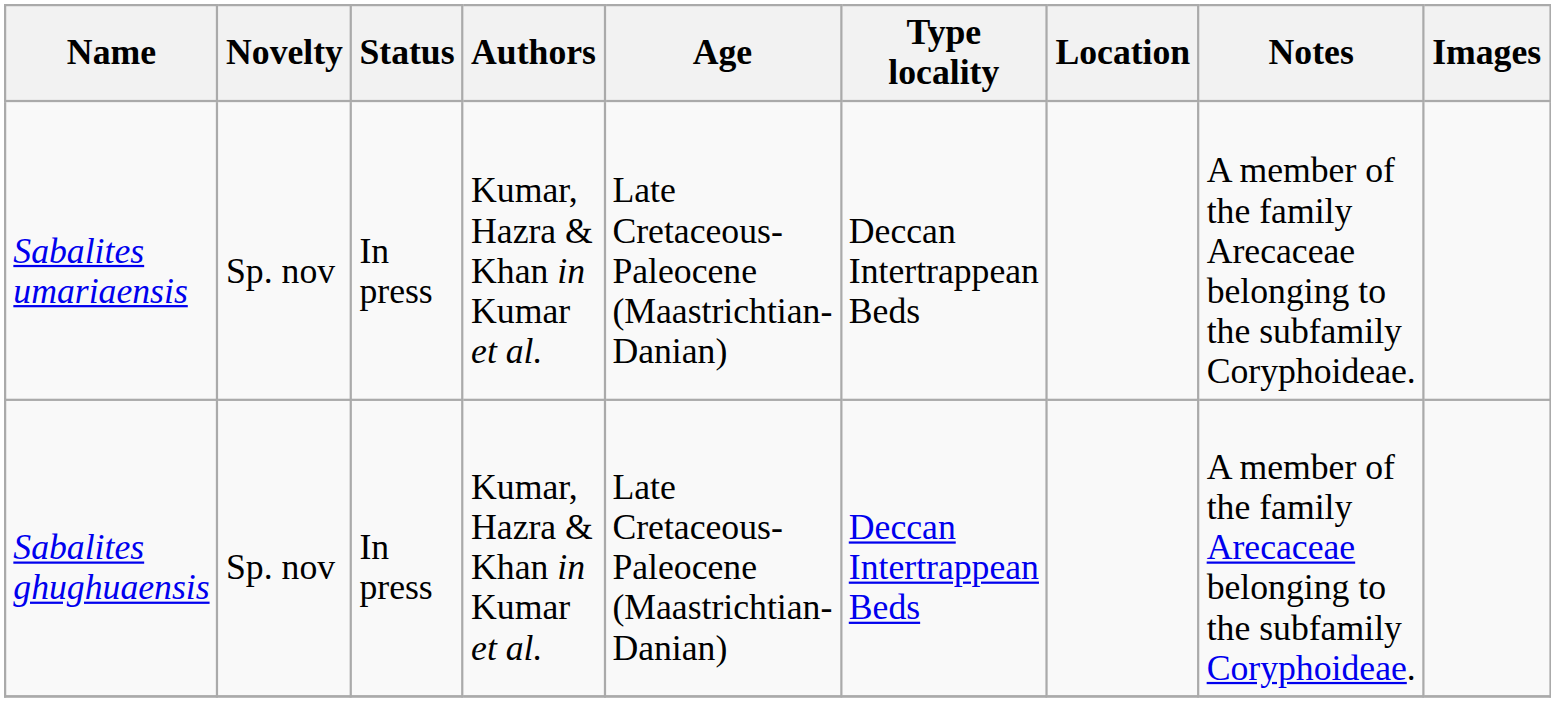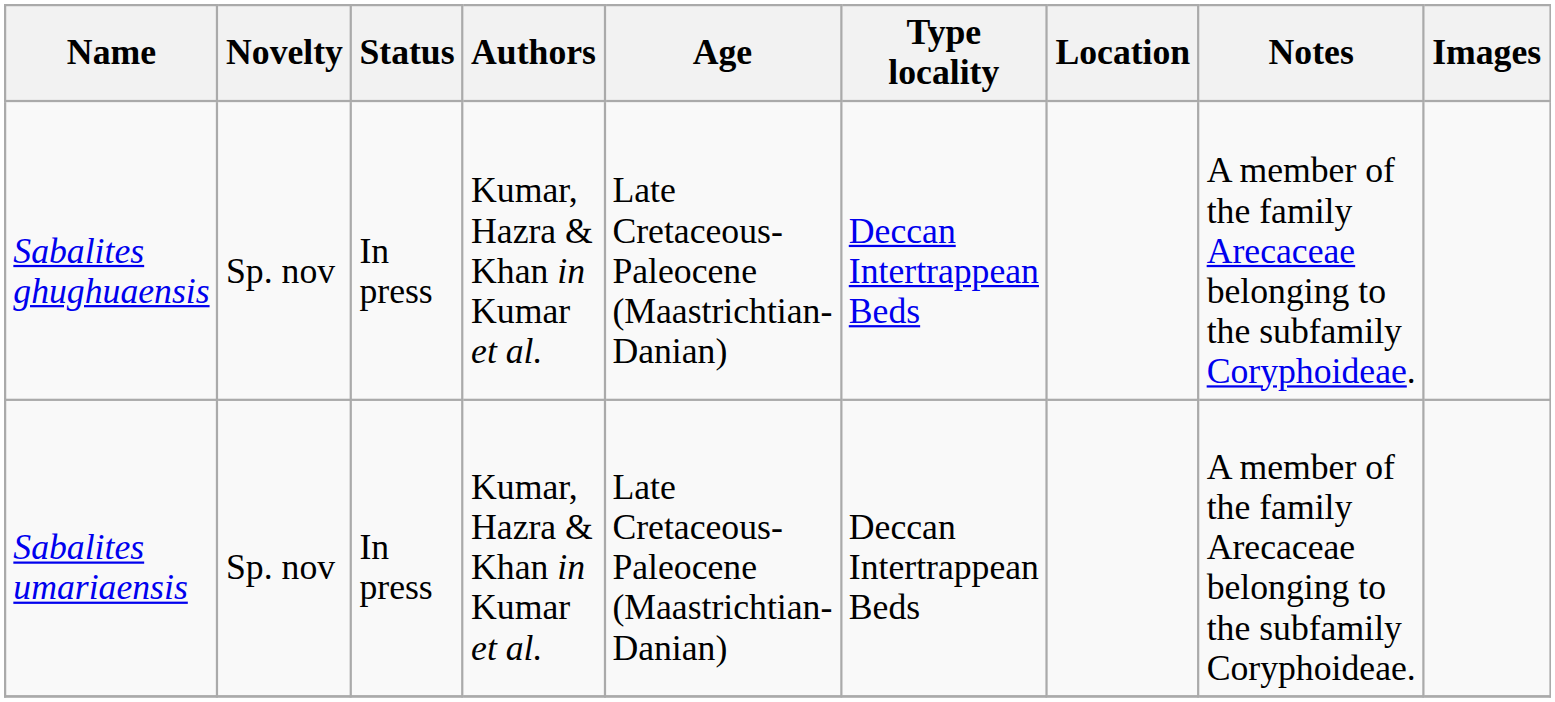rows swapped: Sabalites ghughuaensis <-> Sabalites umariaensis
